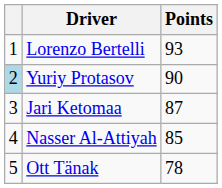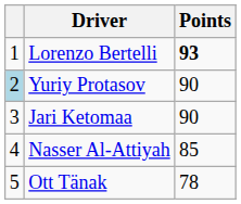Lorenzo Bertelli | Points: normal -> bold
Jari Ketomaa | Points: 87 -> 90
